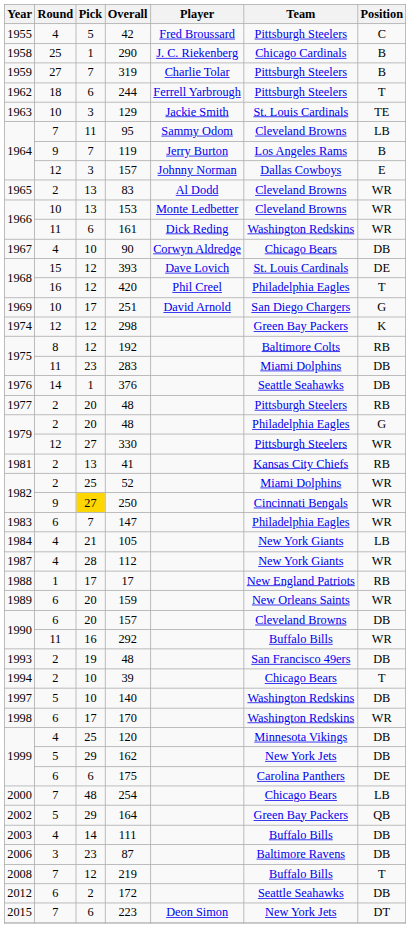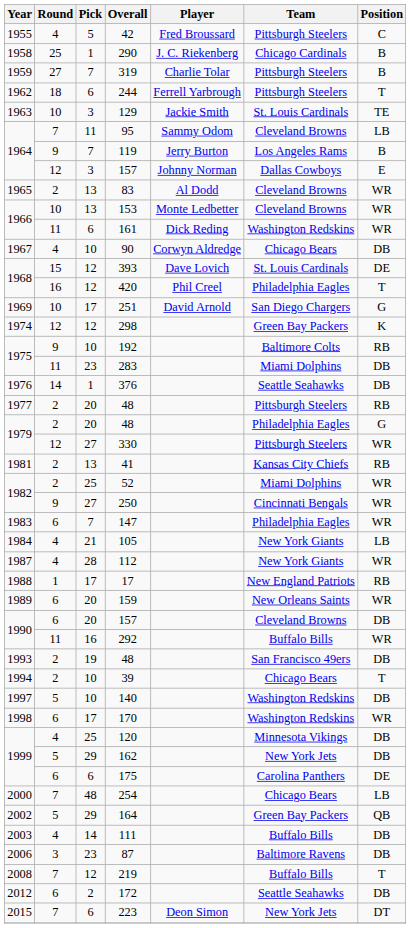192 | Round: 8 -> 9
192 | Pick: 12 -> 10
250 | Pick: gold background -> no background
